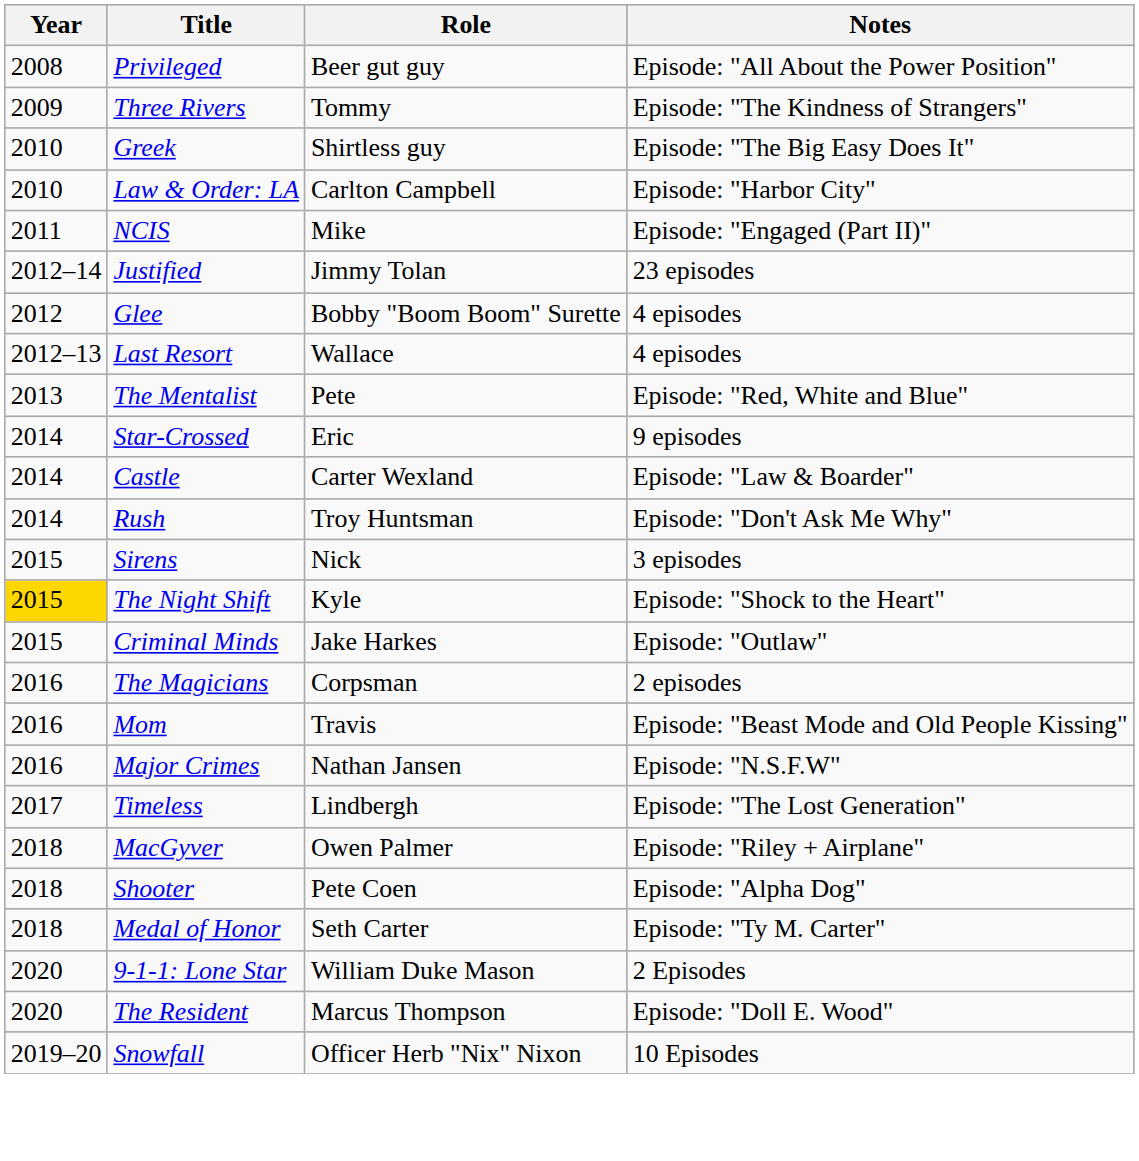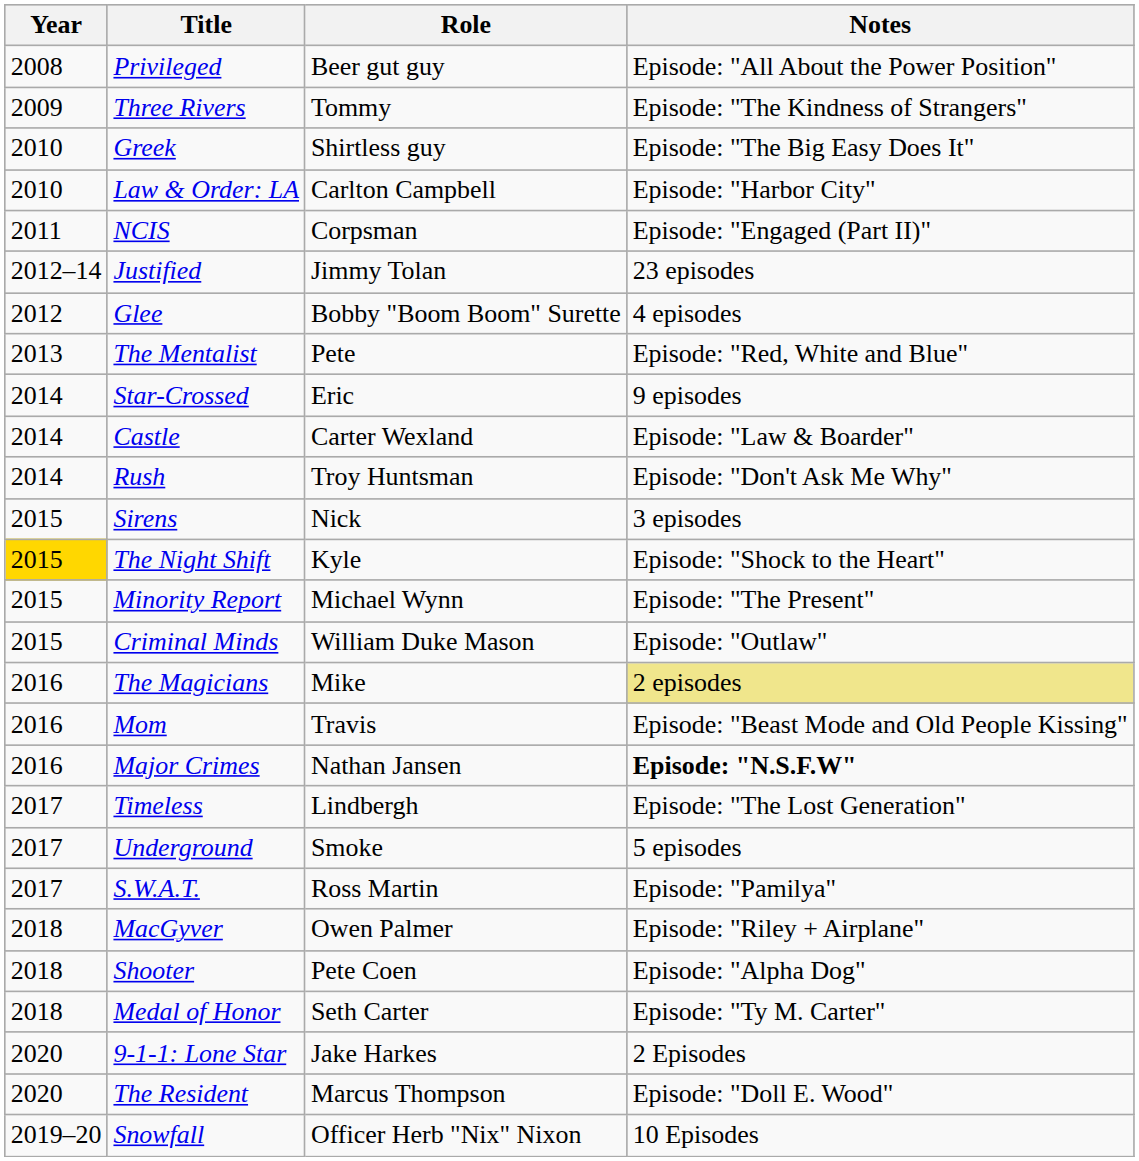NCIS | Role: Mike -> Corpsman
- row: 2012–13 | Last Resort | Wallace | 4 episodes
+ row: 2015 | Minority Report | Michael Wynn | Episode: "The Present"
Criminal Minds | Role: Jake Harkes -> William Duke Mason
The Magicians | Role: Corpsman -> Mike
The Magicians | Notes: no background -> khaki background
Major Crimes | Notes: normal -> bold
+ row: 2017 | Underground | Smoke | 5 episodes
+ row: 2017 | S.W.A.T. | Ross Martin | Episode: "Pamilya"
9-1-1: Lone Star | Role: William Duke Mason -> Jake Harkes
